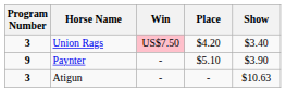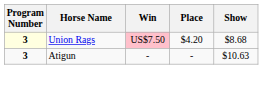Union Rags | Program Number: no background -> lightyellow background
Union Rags | Show: $3.40 -> $8.68
- row: 9 | Paynter | - | $5.10 | $3.90
